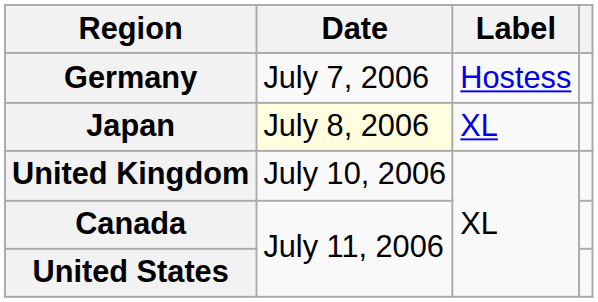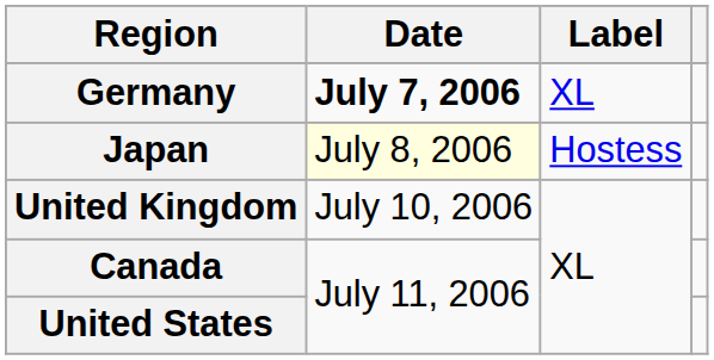Germany | Date: normal -> bold
Germany | Label: Hostess -> XL
Japan | Label: XL -> Hostess
